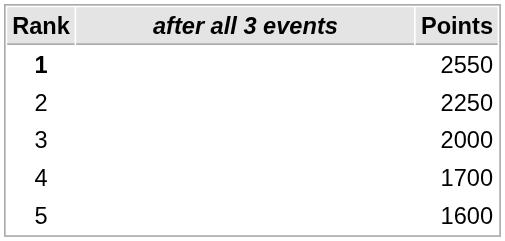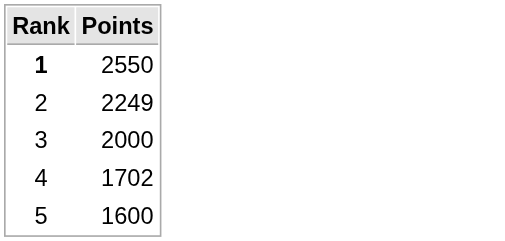- column: after all 3 events
2 | Points: 2250 -> 2249
4 | Points: 1700 -> 1702
